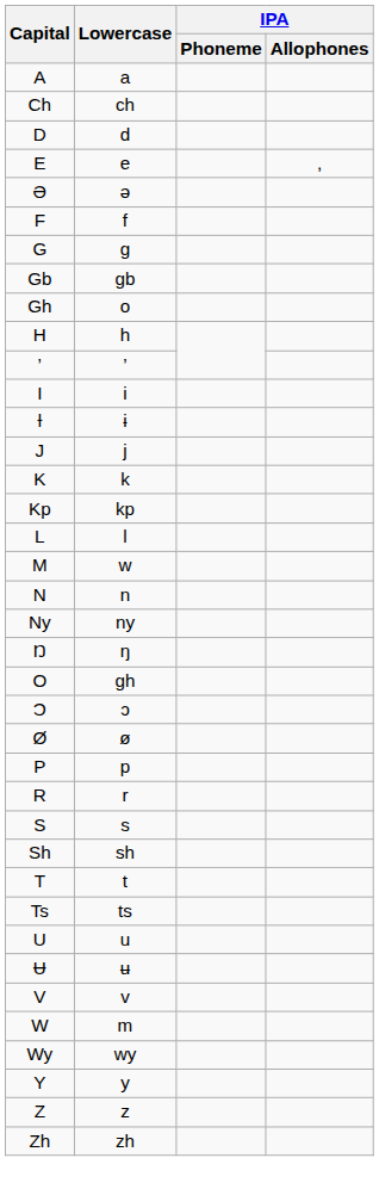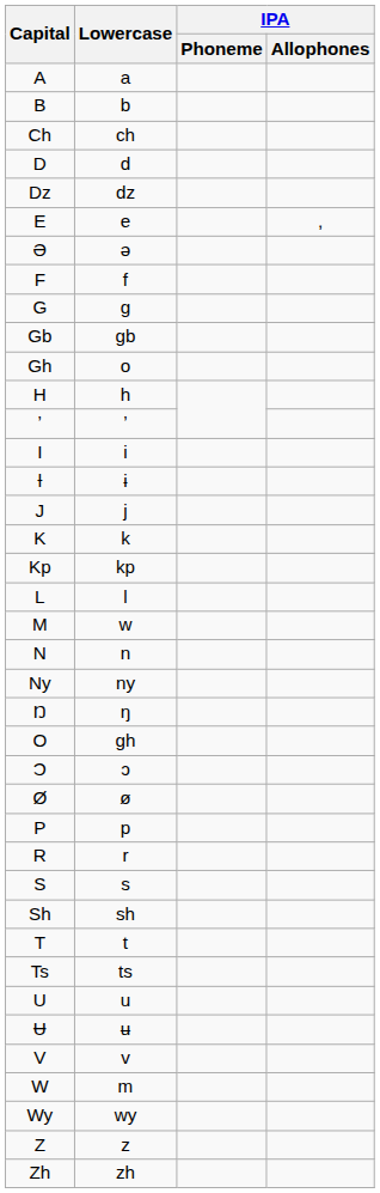+ row: B | b
+ row: Dz | dz
- row: Y | y
